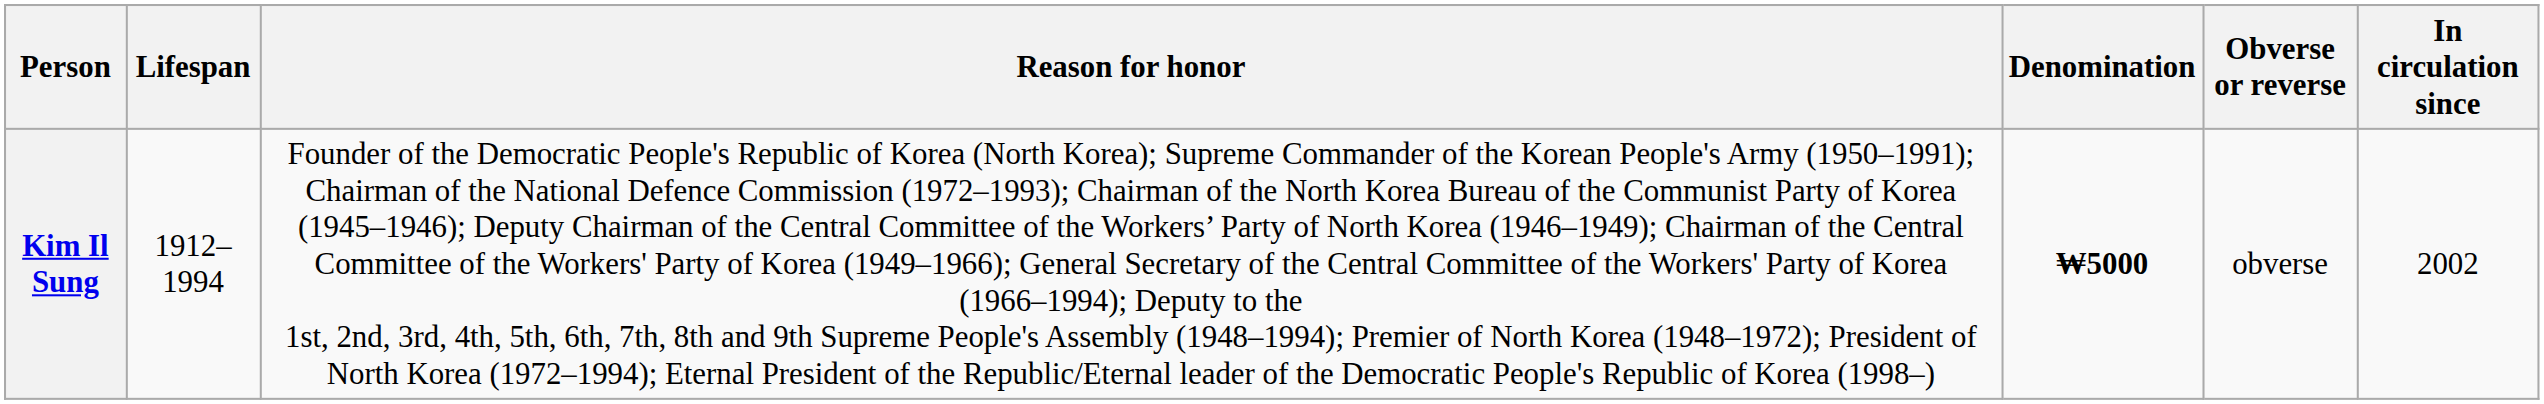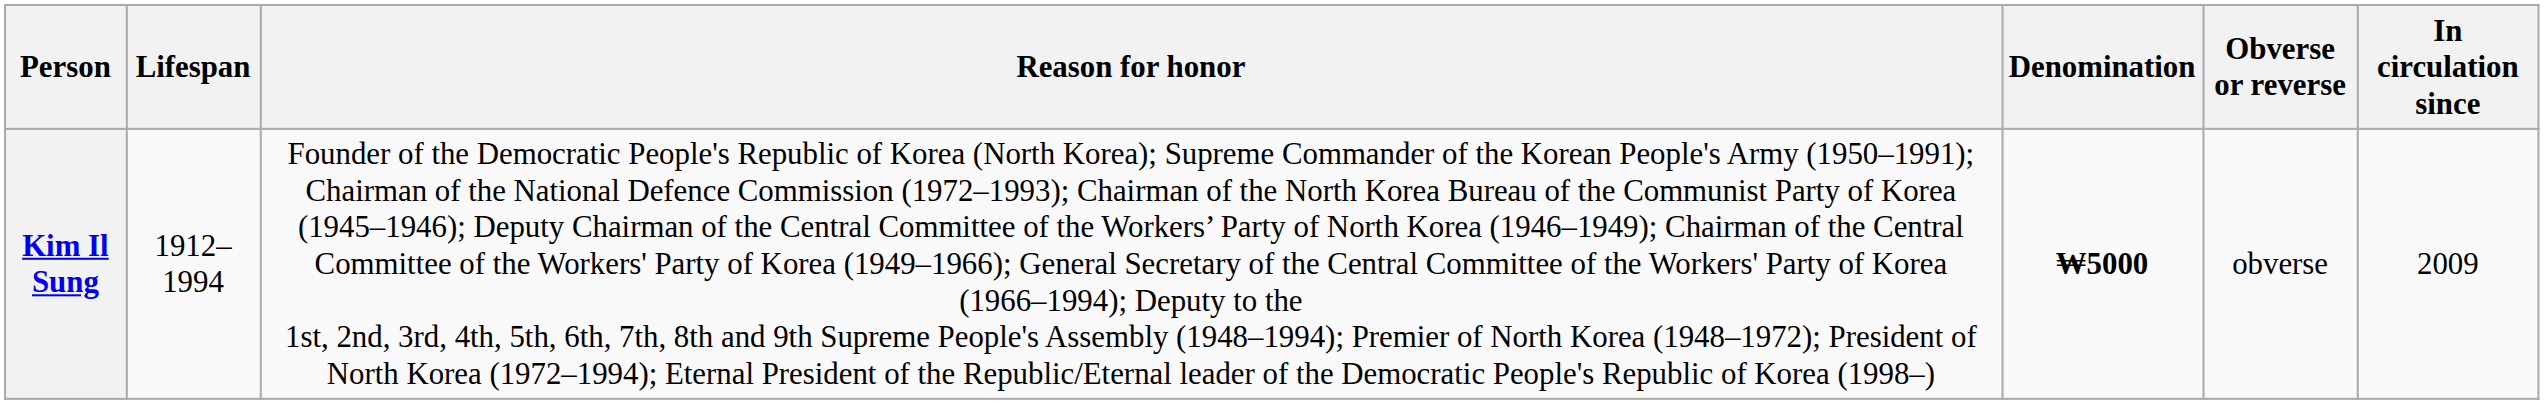Kim Il Sung | In circulation since: 2002 -> 2009
